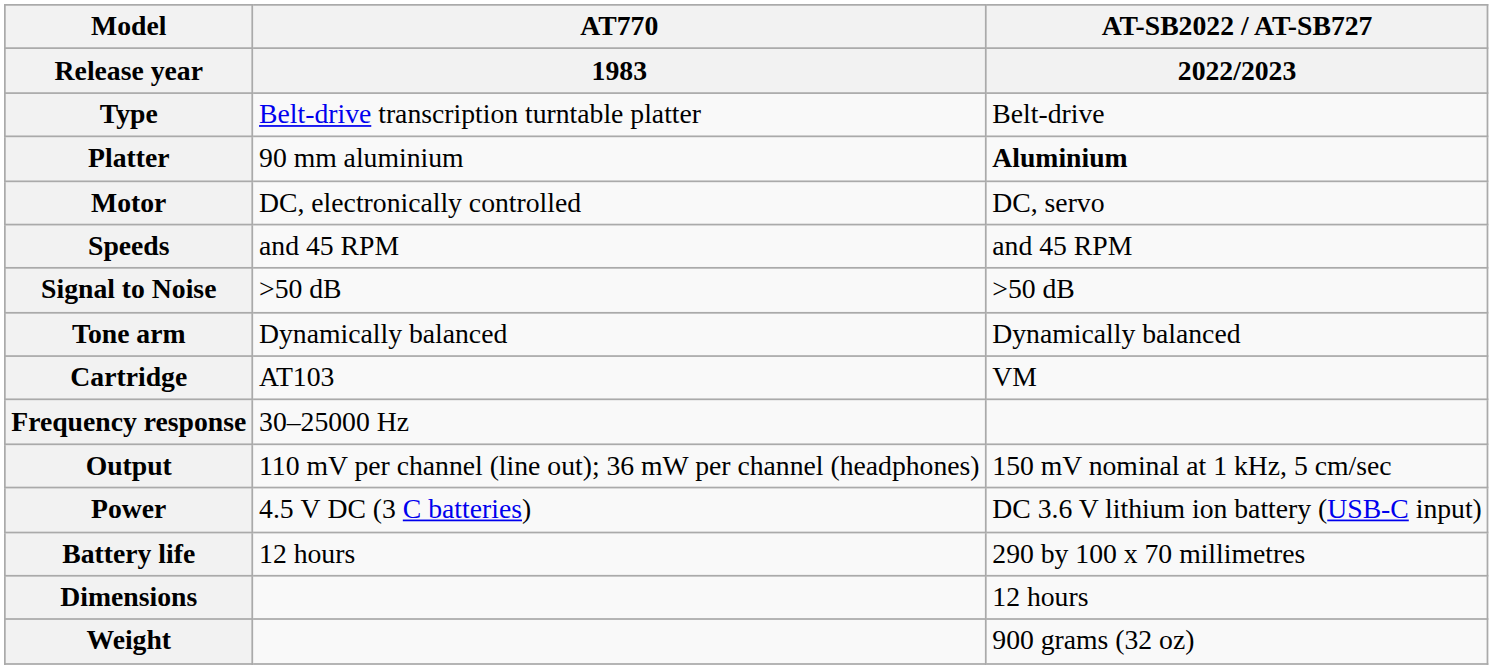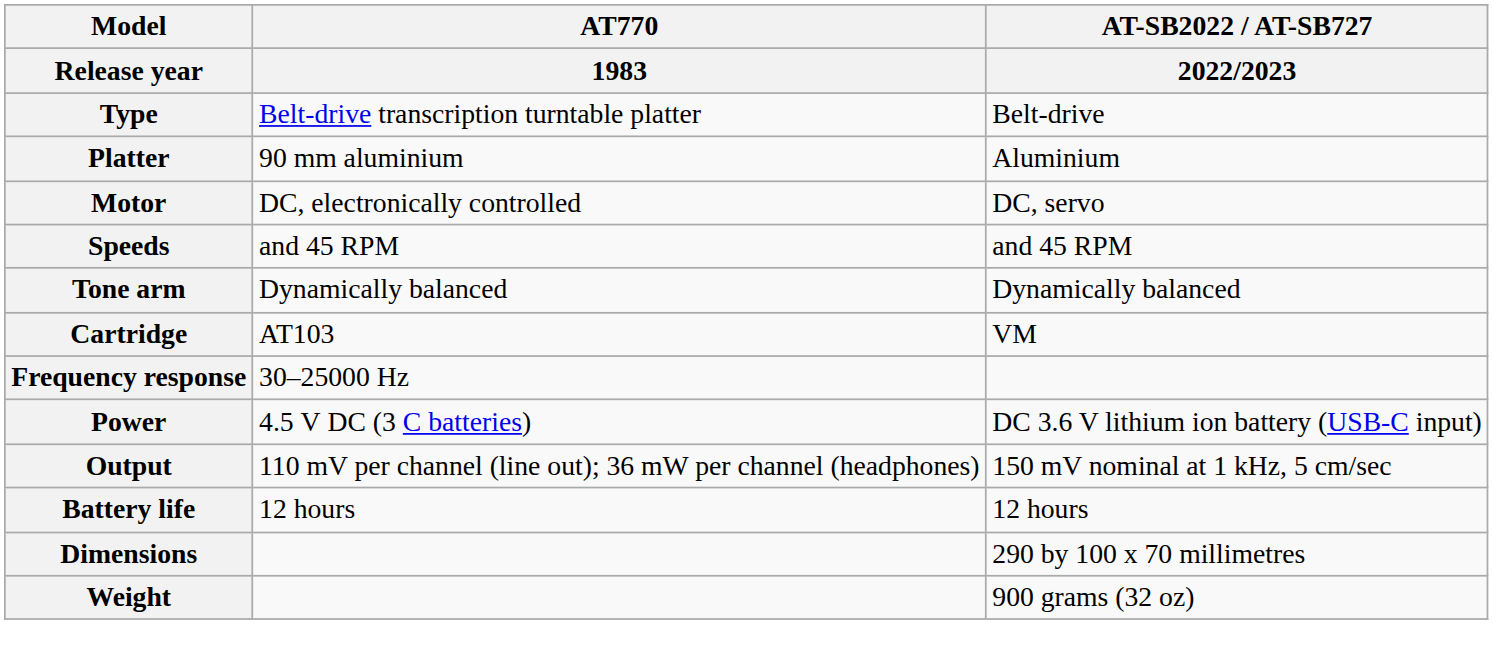Platter | AT-SB2022 / AT-SB727 / 2022/2023: bold -> normal
- row: Signal to Noise | >50 dB | >50 dB
rows swapped: Output <-> Power
Battery life | AT-SB2022 / AT-SB727 / 2022/2023: 290 by 100 x 70 millimetres -> 12 hours
Dimensions | AT-SB2022 / AT-SB727 / 2022/2023: 12 hours -> 290 by 100 x 70 millimetres
